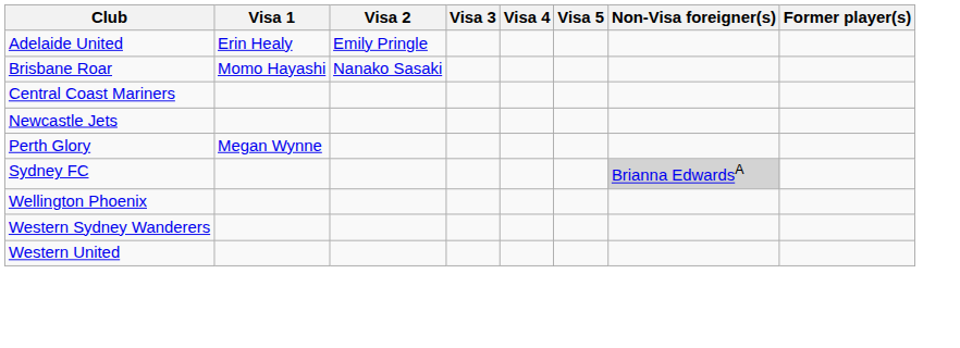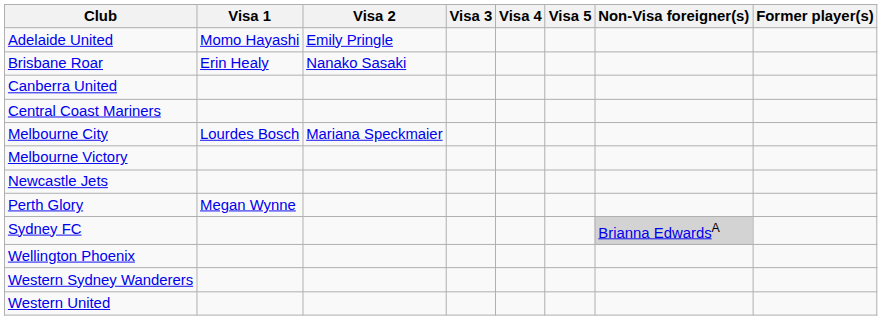Adelaide United | Visa 1: Erin Healy -> Momo Hayashi
Brisbane Roar | Visa 1: Momo Hayashi -> Erin Healy
+ row: Canberra United
+ row: Melbourne City | Lourdes Bosch | Mariana Speckmaier
+ row: Melbourne Victory
